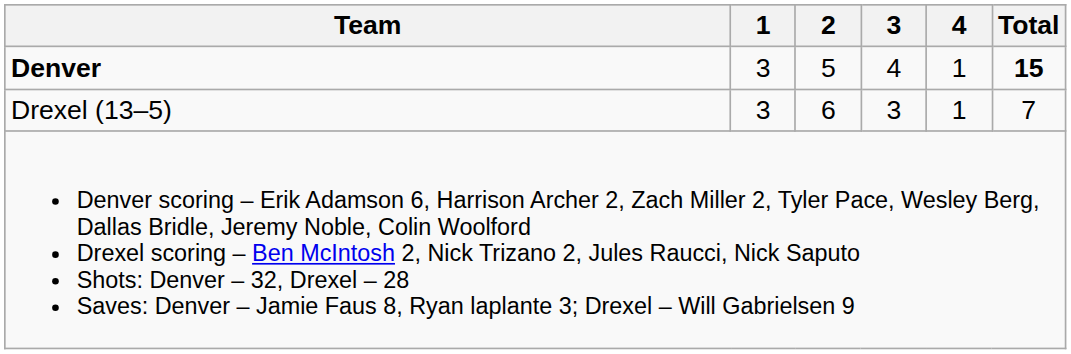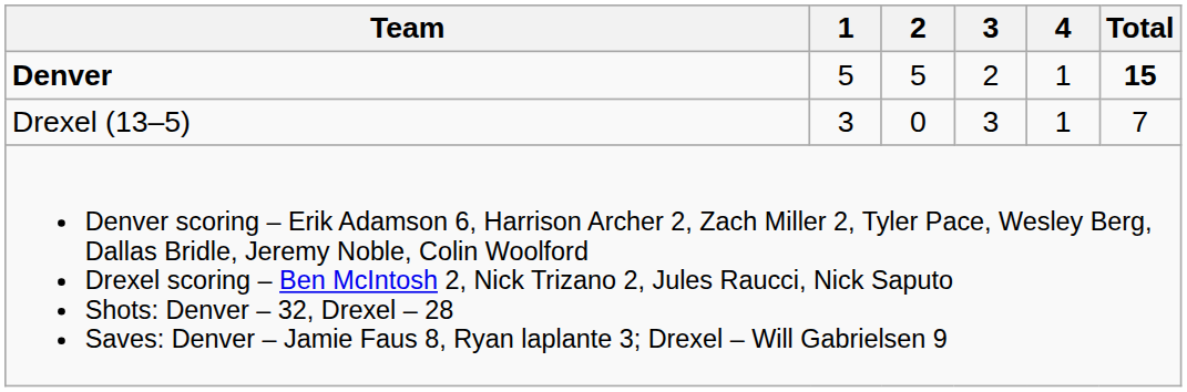Denver | 1: 3 -> 5
Denver | 3: 4 -> 2
Drexel (13–5) | 2: 6 -> 0
